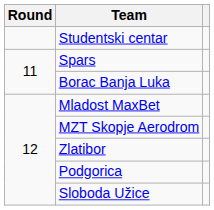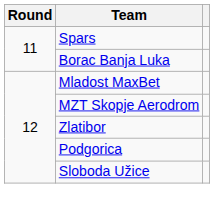- row: Studentski centar
